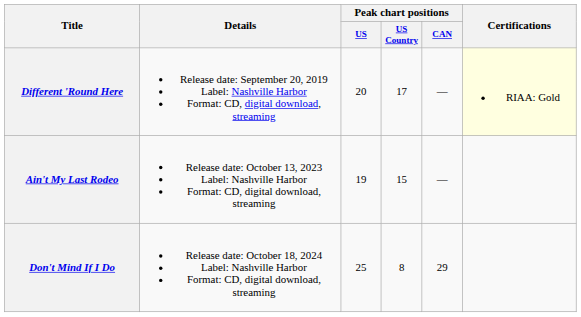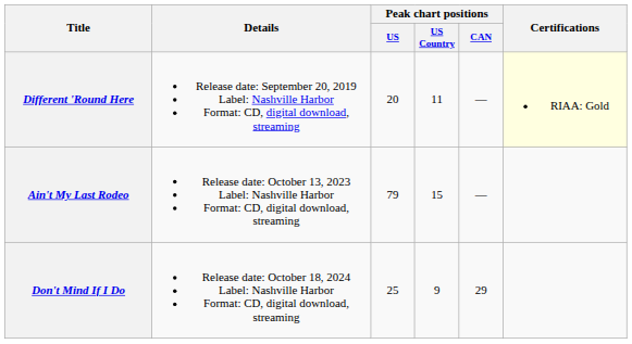Different 'Round Here | Peak chart positions / US Country: 17 -> 11
Ain't My Last Rodeo | Peak chart positions / US: 19 -> 79
Don't Mind If I Do | Peak chart positions / US Country: 8 -> 9
